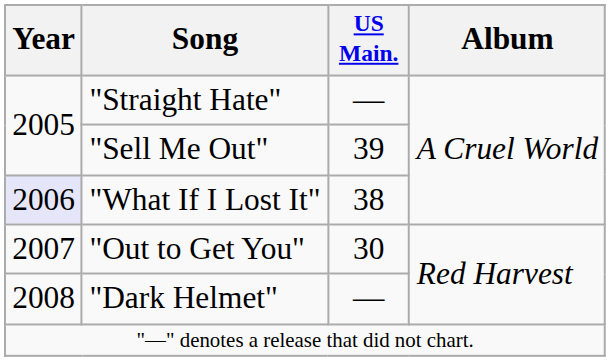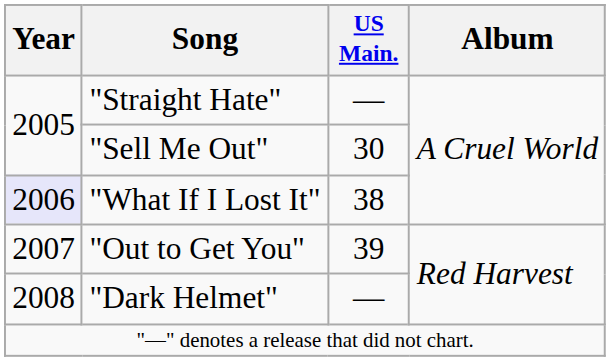"Sell Me Out" | US Main.: 39 -> 30
"Out to Get You" | US Main.: 30 -> 39
